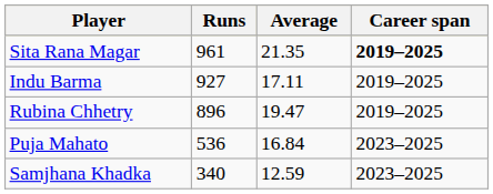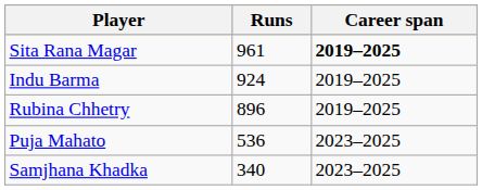- column: Average | 21.35 | 17.11 | 19.47 | 16.84 | 12.59
Indu Barma | Runs: 927 -> 924
